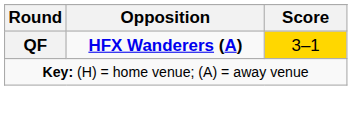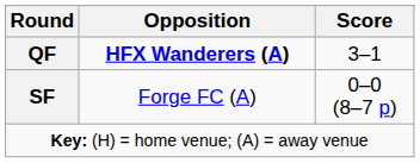QF | Score: gold background -> no background
+ row: SF | Forge FC (A) | 0–0 (8–7 p)
